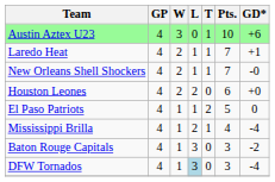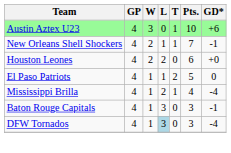- row: Laredo Heat | 4 | 2 | 1 | 1 | 7 | +1
New Orleans Shell Shockers | GD*: -0 -> -1
Baton Rouge Capitals | GD*: -2 -> -1
